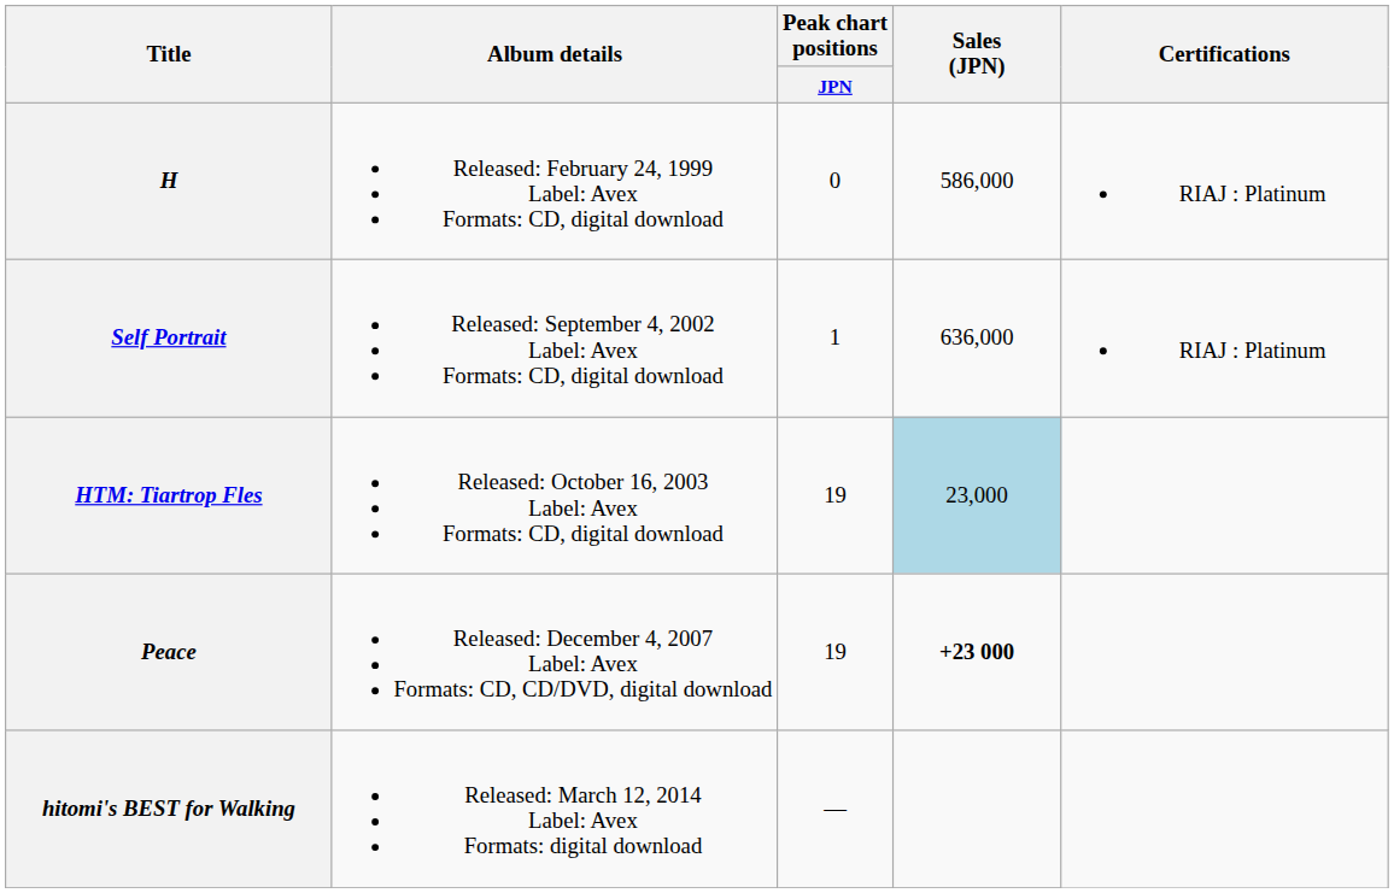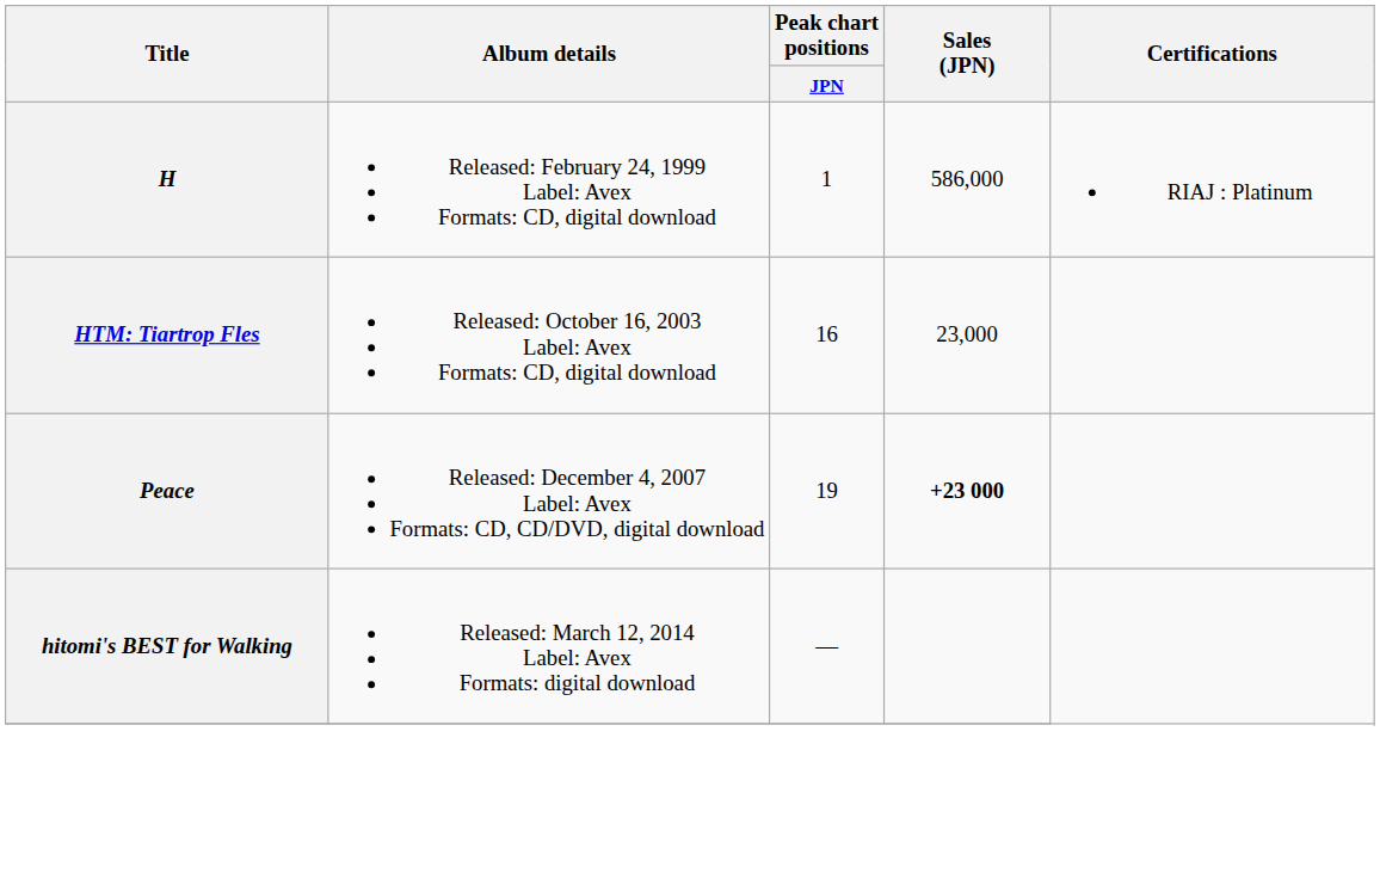H | Peak chart positions / JPN: 0 -> 1
- row: Self Portrait | Released: September 4, 2002 Label: Avex Formats: CD, digital download | 1 | 636,000 | RIAJ : Platinum
HTM: Tiartrop Fles | Peak chart positions / JPN: 19 -> 16
HTM: Tiartrop Fles | Sales (JPN): lightblue background -> no background
